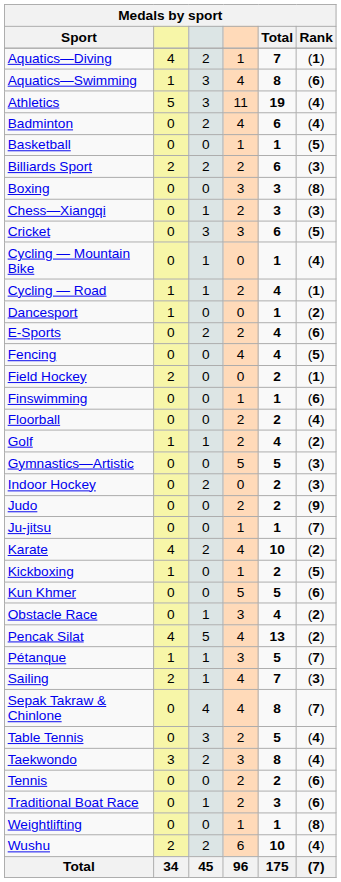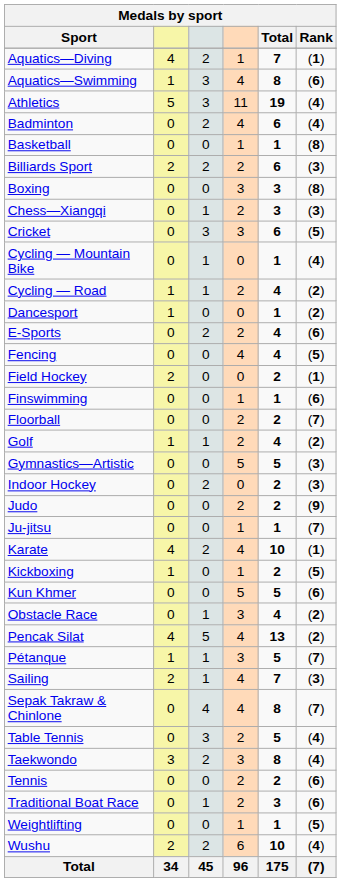Basketball | Rank: (5) -> (8)
Cycling — Road | Rank: (1) -> (2)
Floorball | Rank: (4) -> (7)
Karate | Rank: (2) -> (1)
Weightlifting | Rank: (8) -> (5)
